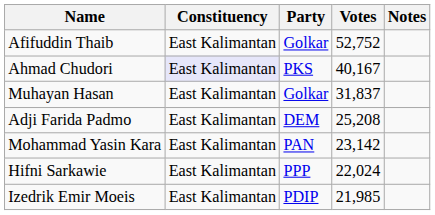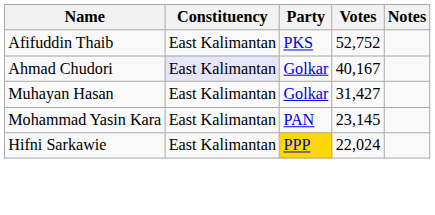Afifuddin Thaib | Party: Golkar -> PKS
Ahmad Chudori | Party: PKS -> Golkar
Muhayan Hasan | Votes: 31,837 -> 31,427
- row: Adji Farida Padmo | East Kalimantan | DEM | 25,208
Mohammad Yasin Kara | Votes: 23,142 -> 23,145
Hifni Sarkawie | Party: no background -> gold background
- row: Izedrik Emir Moeis | East Kalimantan | PDIP | 21,985
